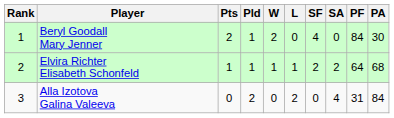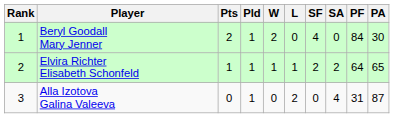Elvira Richter Elisabeth Schonfeld | PA: 68 -> 65
Alla Izotova Galina Valeeva | Pld: 2 -> 1
Alla Izotova Galina Valeeva | PA: 84 -> 87
